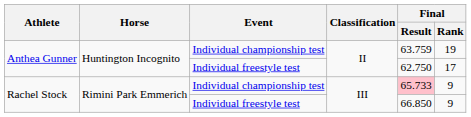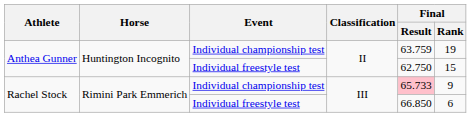Anthea Gunner / Individual freestyle test | Final / Rank: 17 -> 15
Rachel Stock / Individual freestyle test | Final / Rank: 9 -> 6
